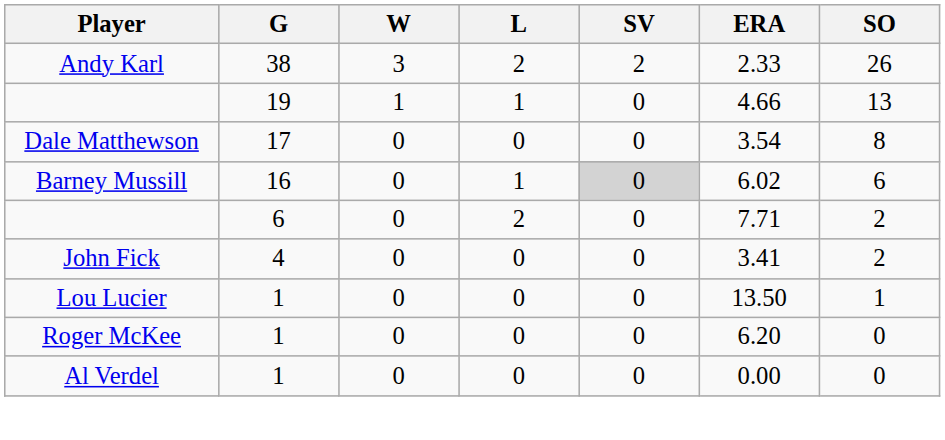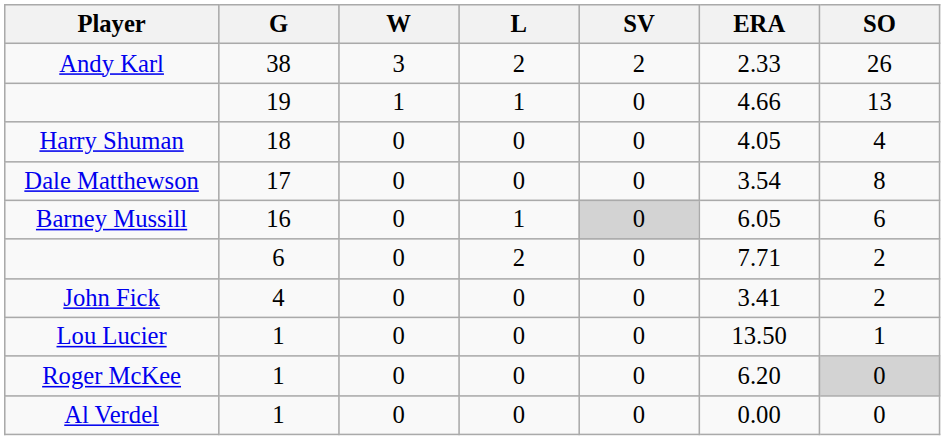+ row: Harry Shuman | 18 | 0 | 0 | 0 | 4.05 | 4
Barney Mussill | ERA: 6.02 -> 6.05
Roger McKee | SO: no background -> lightgrey background
